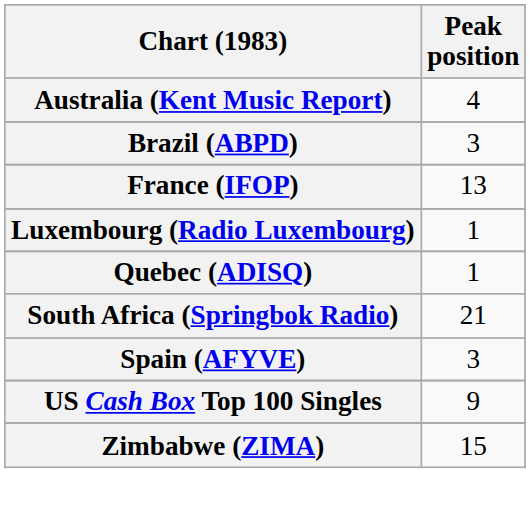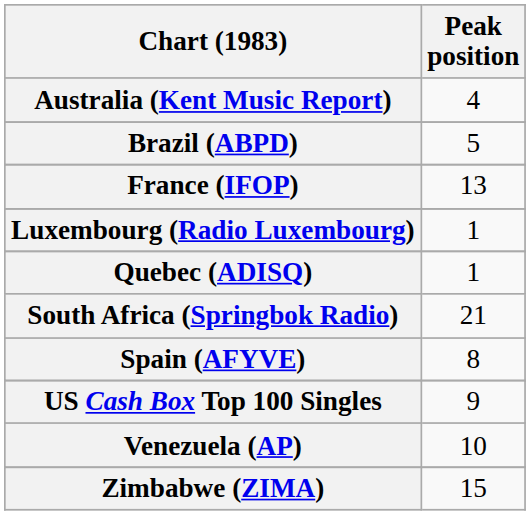Brazil (ABPD) | Peak position: 3 -> 5
Spain (AFYVE) | Peak position: 3 -> 8
+ row: Venezuela (AP) | 10
